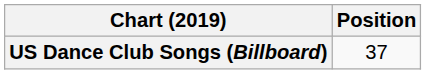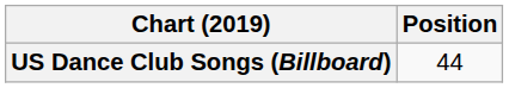US Dance Club Songs (Billboard) | Position: 37 -> 44
